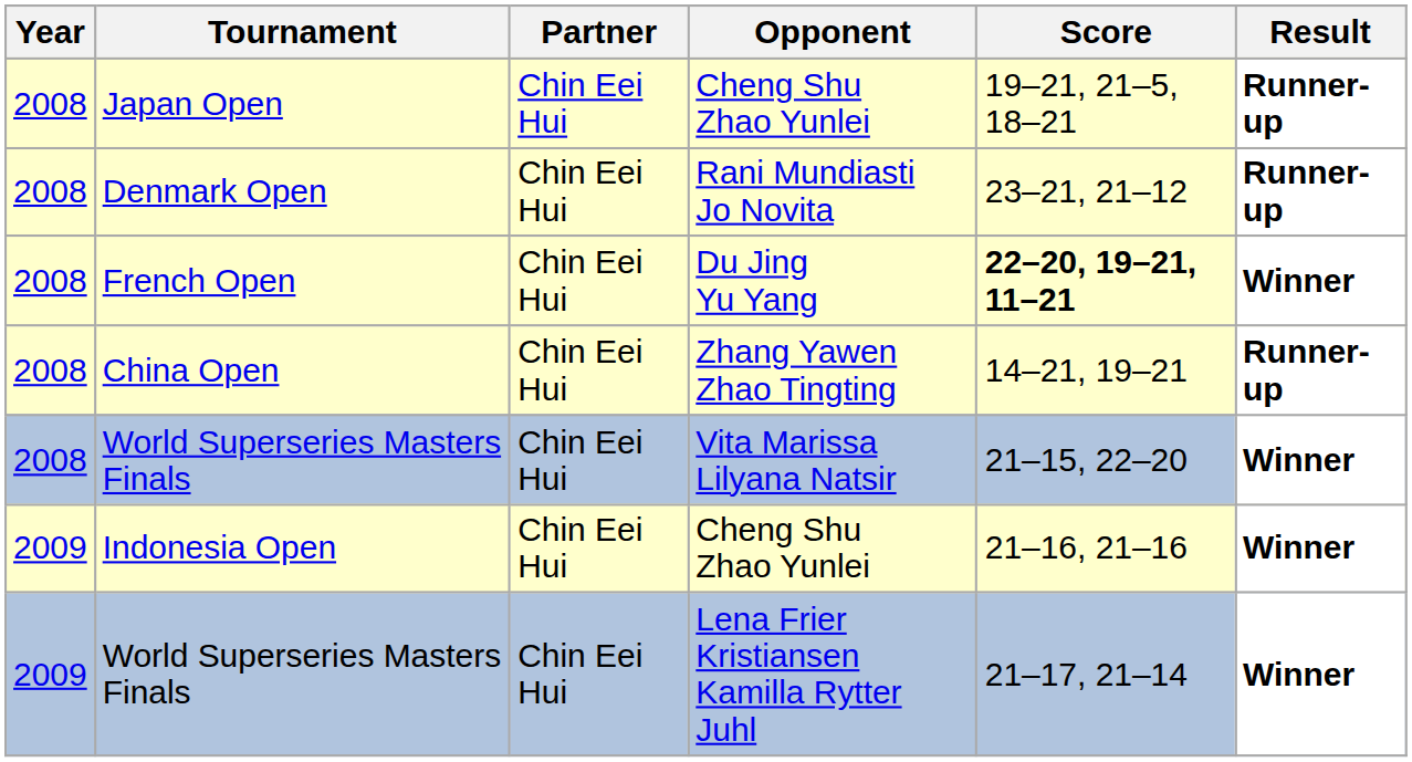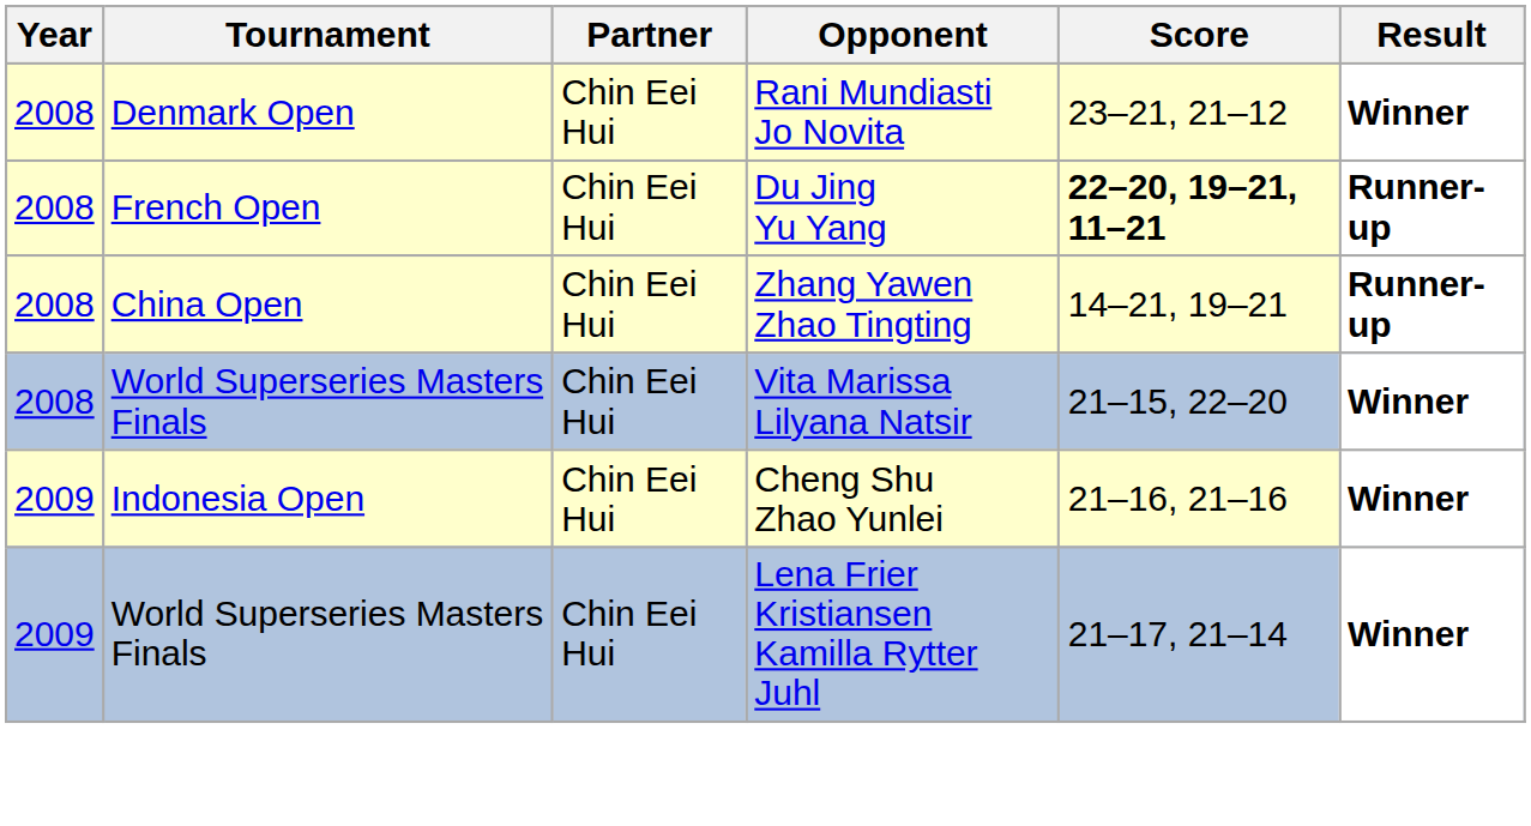- row: 2008 | Japan Open | Chin Eei Hui | Cheng Shu Zhao Yunlei | 19–21, 21–5, 18–21 | Runner-up
Denmark Open | Result: Runner-up -> Winner
French Open | Result: Winner -> Runner-up
